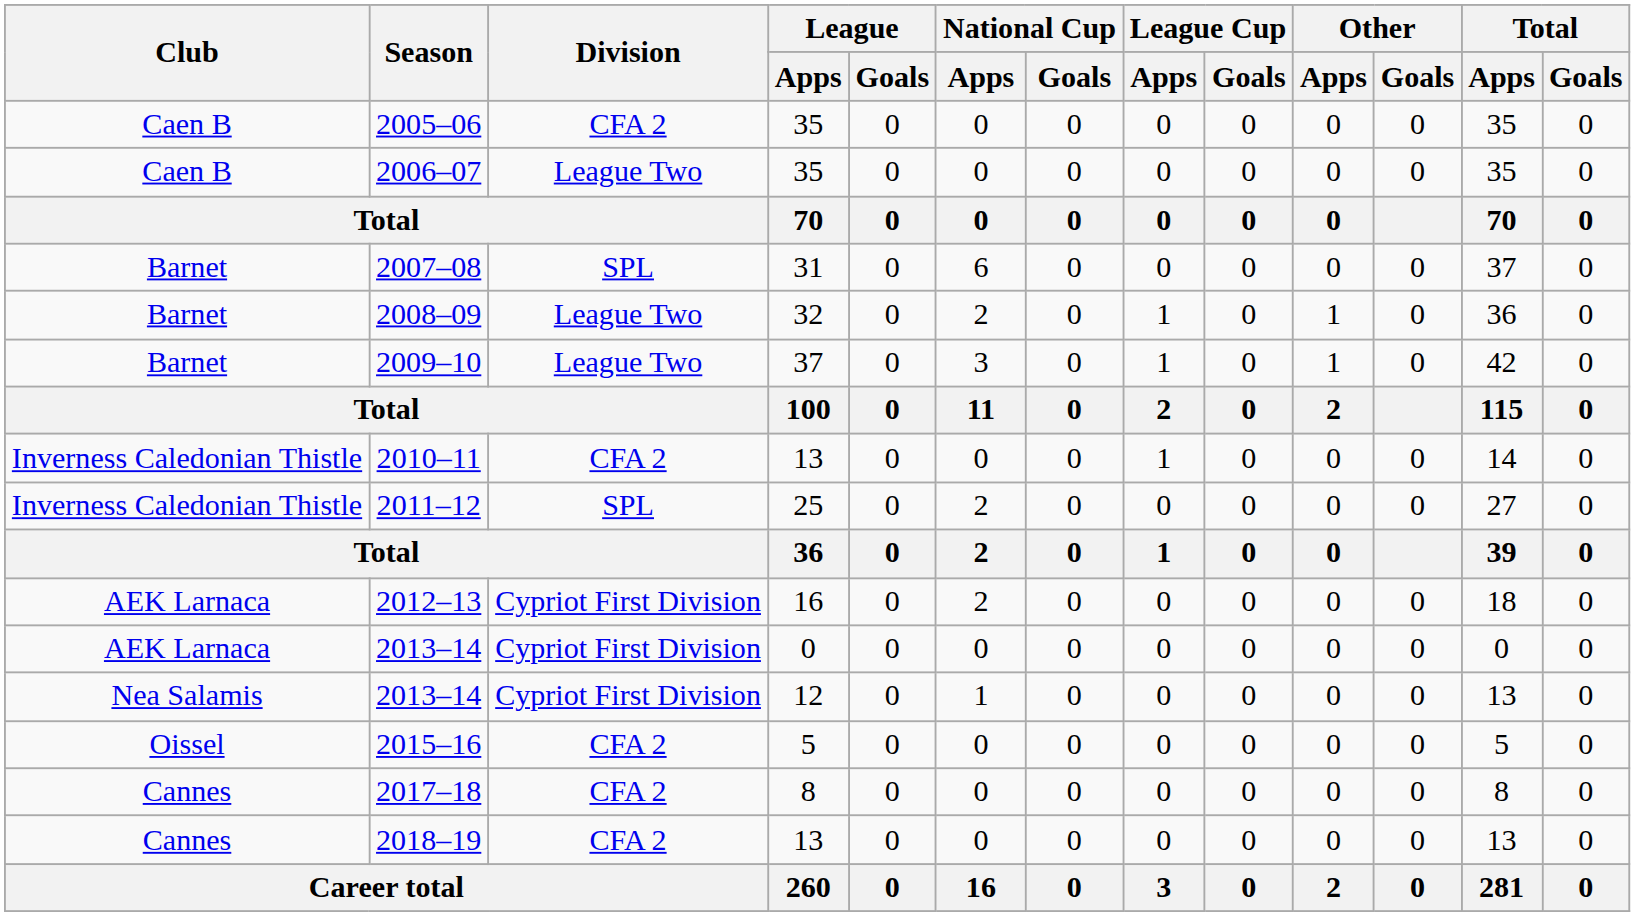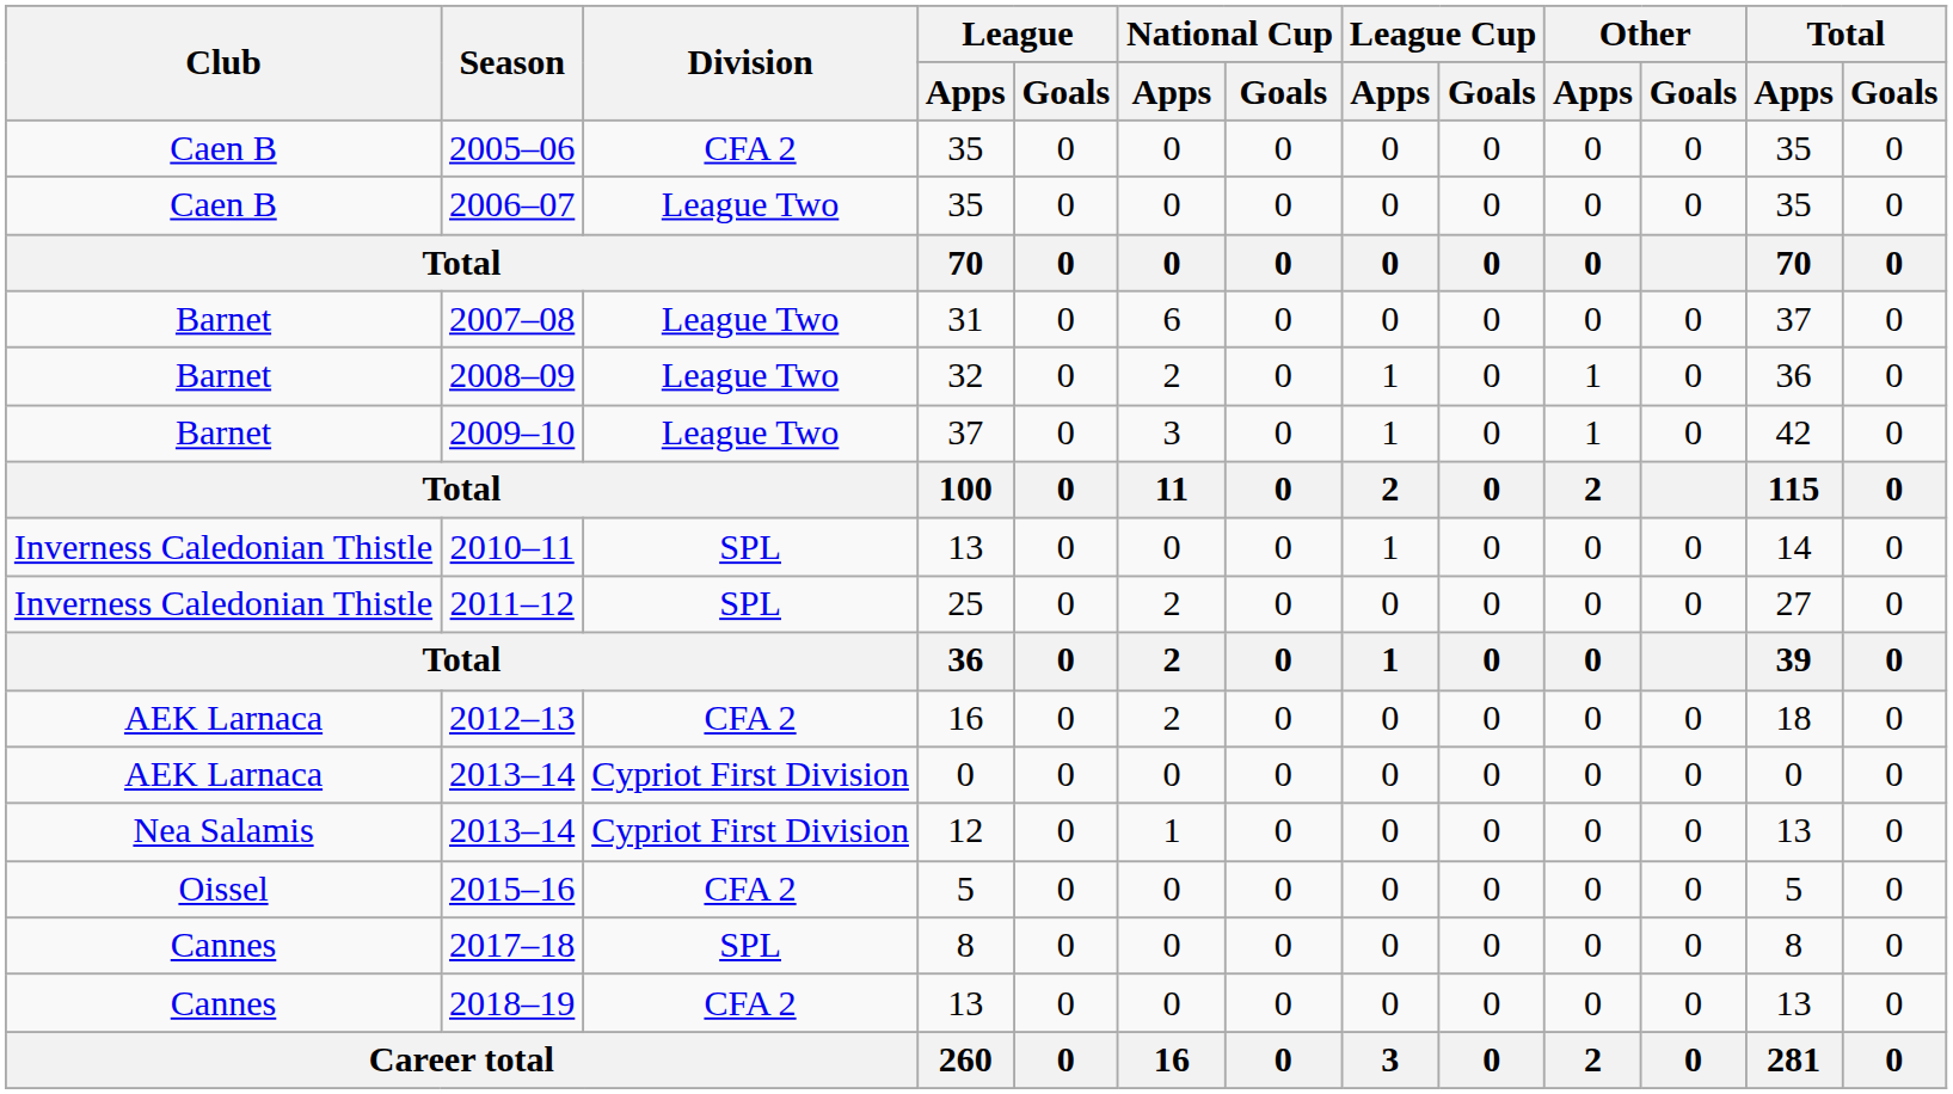2007–08 | Division: SPL -> League Two
2010–11 | Division: CFA 2 -> SPL
2012–13 | Division: Cypriot First Division -> CFA 2
2017–18 | Division: CFA 2 -> SPL
